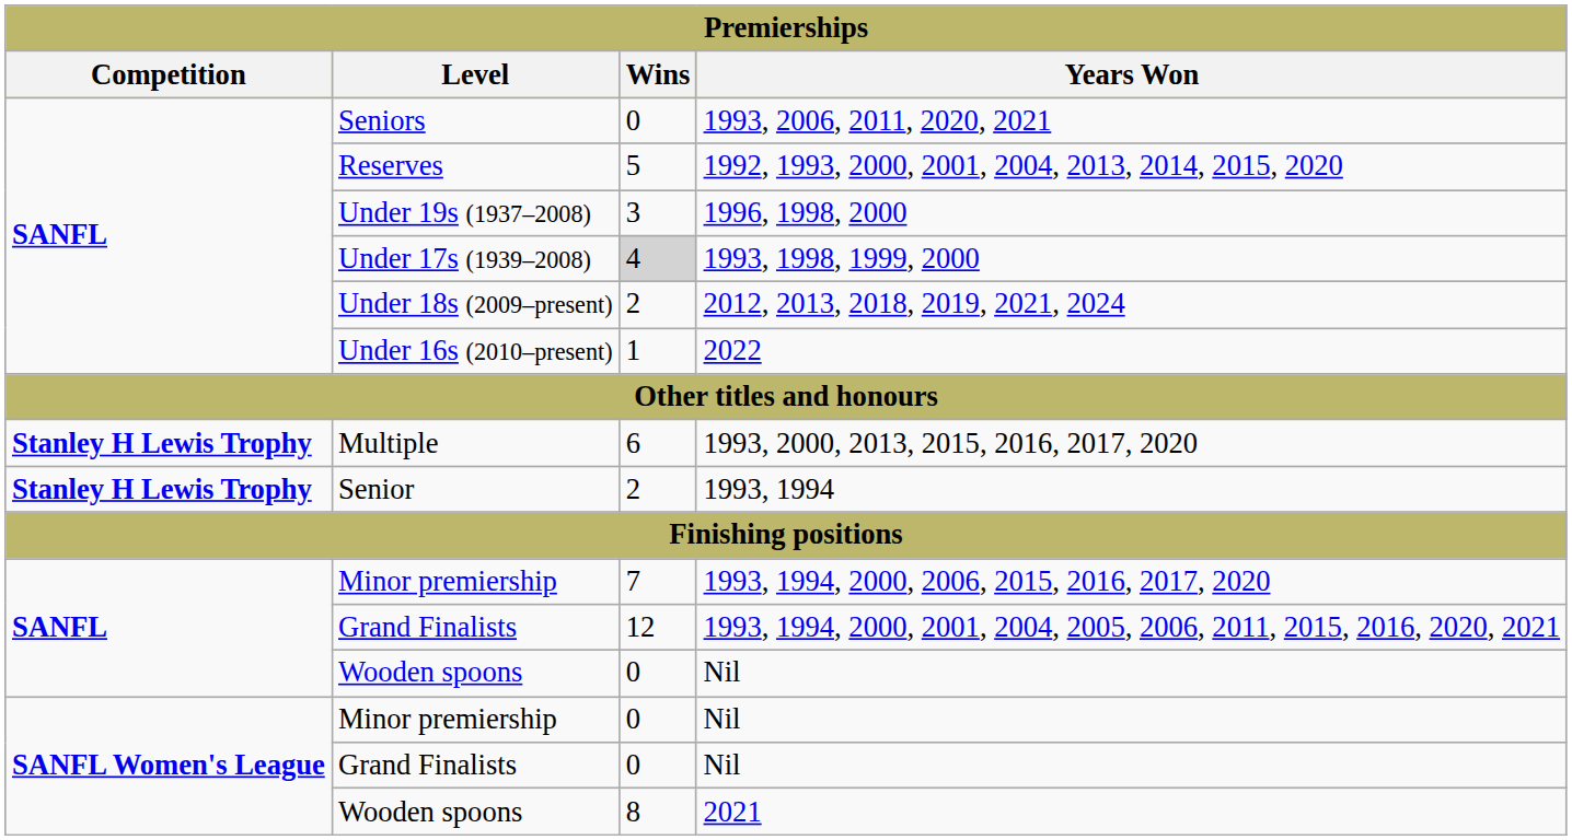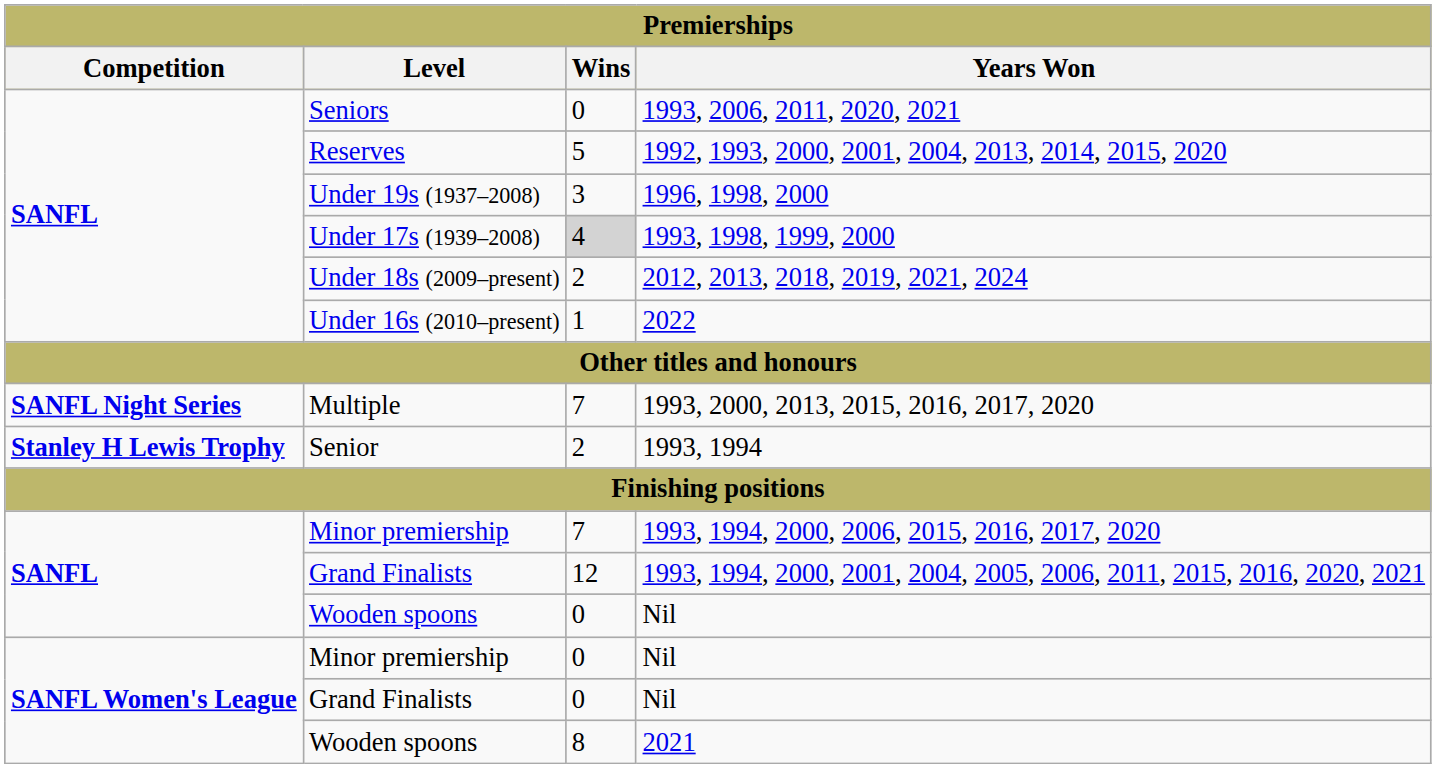1993, 2000, 2013, 2015, 2016, 2017, 2020 | Competition: Stanley H Lewis Trophy -> SANFL Night Series
1993, 2000, 2013, 2015, 2016, 2017, 2020 | Wins: 6 -> 7
